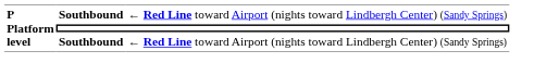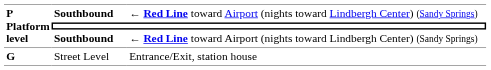+ row: G | Street Level | Entrance/Exit, station house
